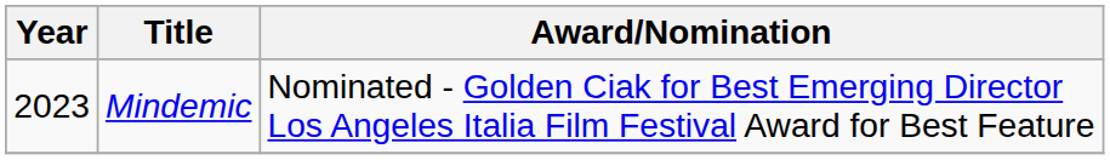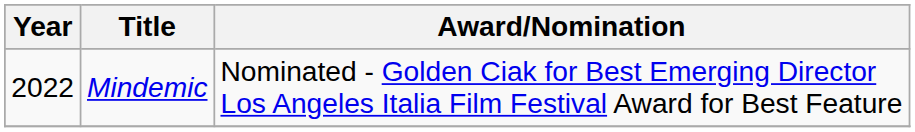Mindemic | Year: 2023 -> 2022
